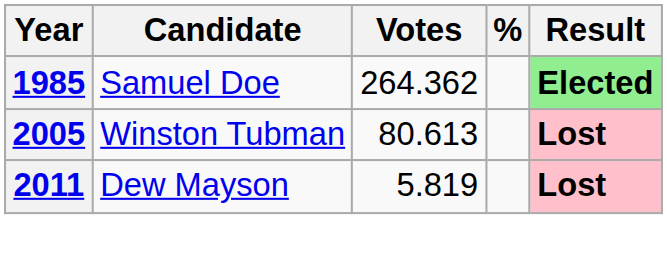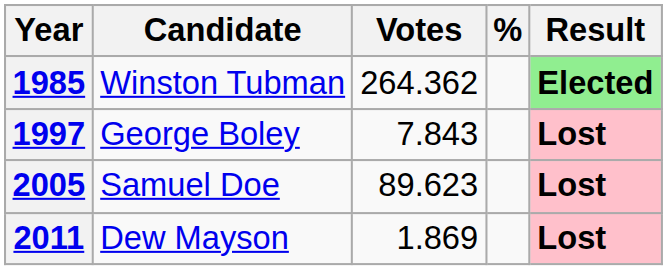1985 | Candidate: Samuel Doe -> Winston Tubman
+ row: 1997 | George Boley | 7.843 | Lost
2005 | Candidate: Winston Tubman -> Samuel Doe
2005 | Votes: 80.613 -> 89.623
2011 | Votes: 5.819 -> 1.869
